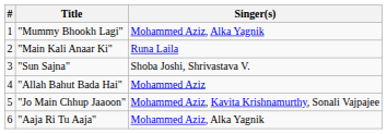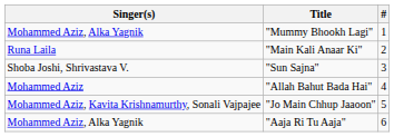columns swapped: # <-> Singer(s)
